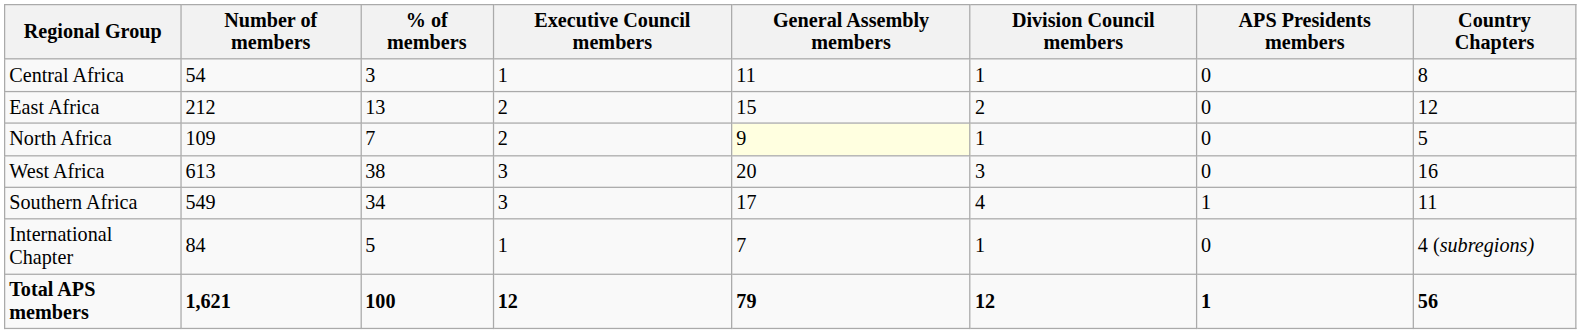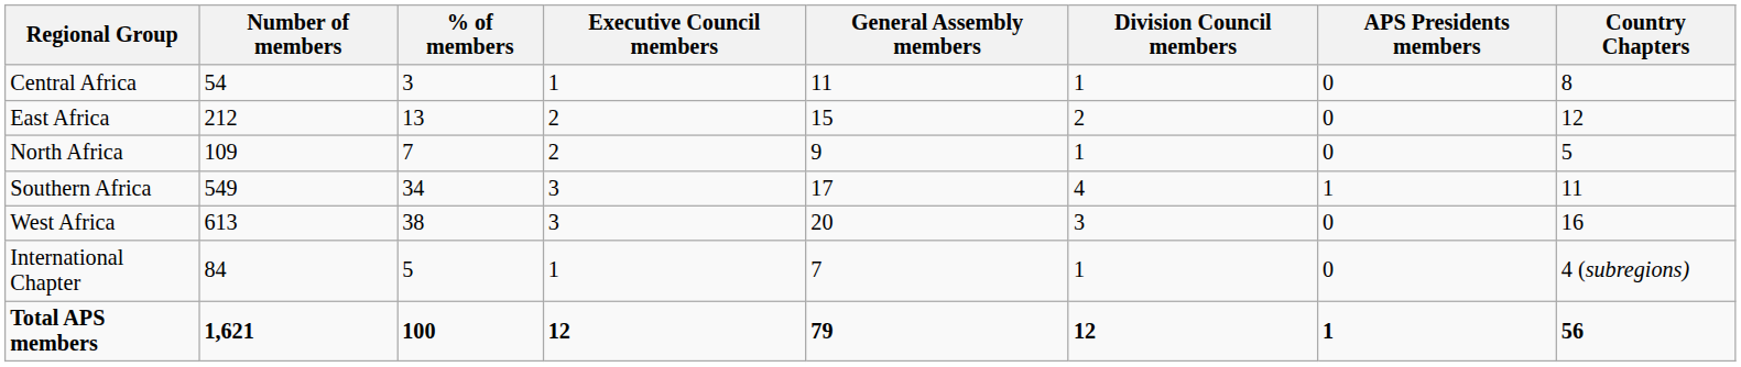North Africa | General Assembly members: lightyellow background -> no background
rows swapped: Southern Africa <-> West Africa
